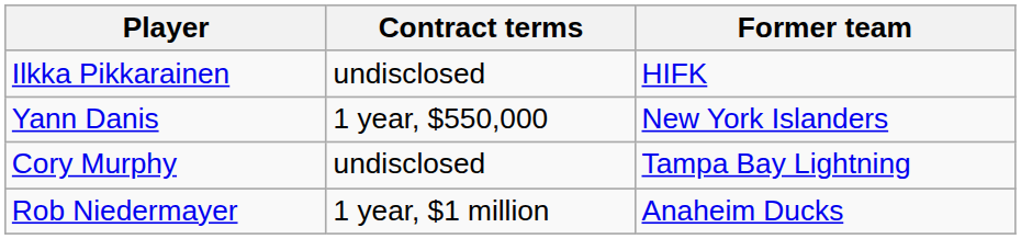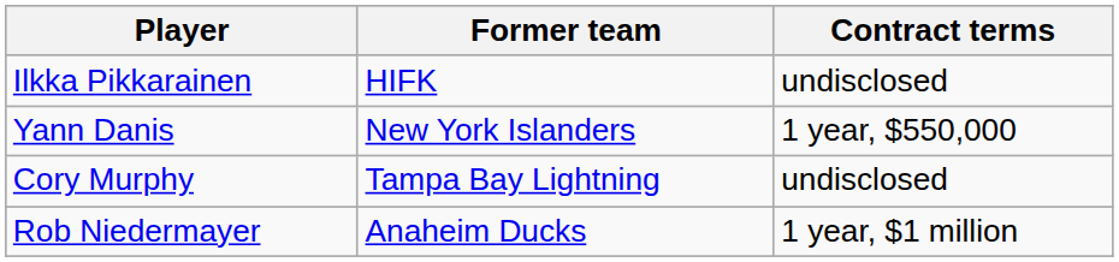columns swapped: Former team <-> Contract terms
